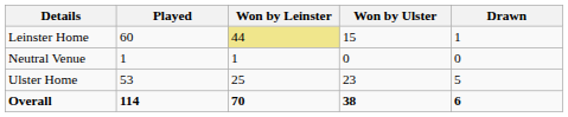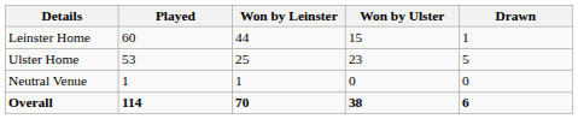Leinster Home | Won by Leinster: khaki background -> no background
rows swapped: Ulster Home <-> Neutral Venue
